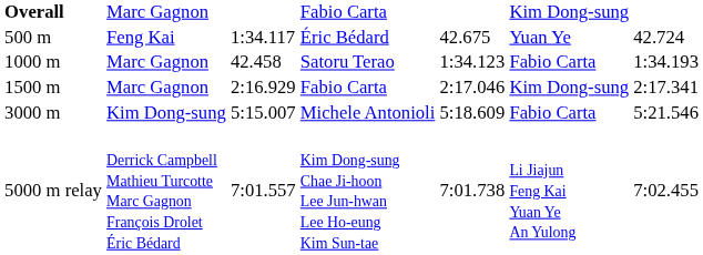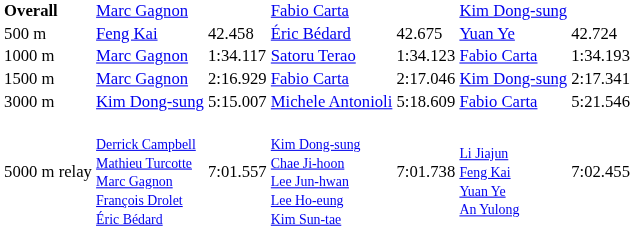Éric Bédard | column 3: 1:34.117 -> 42.458
Satoru Terao | column 3: 42.458 -> 1:34.117
